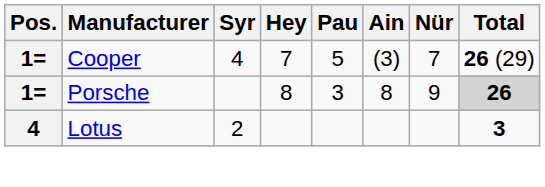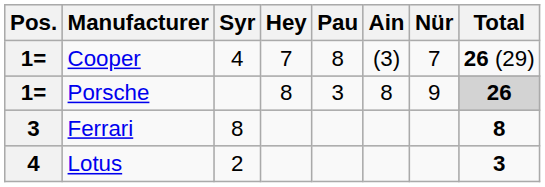Cooper | Pau: 5 -> 8
+ row: 3 | Ferrari | 8 | 8
